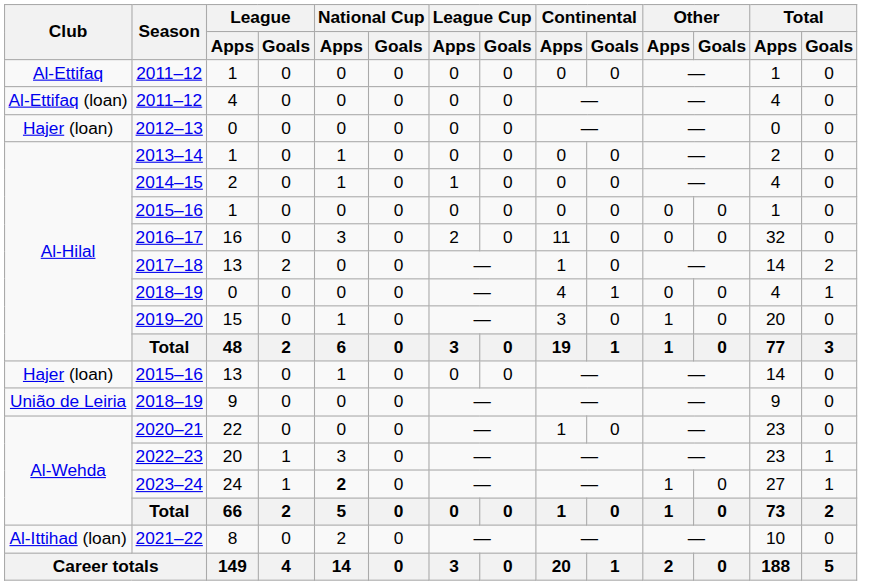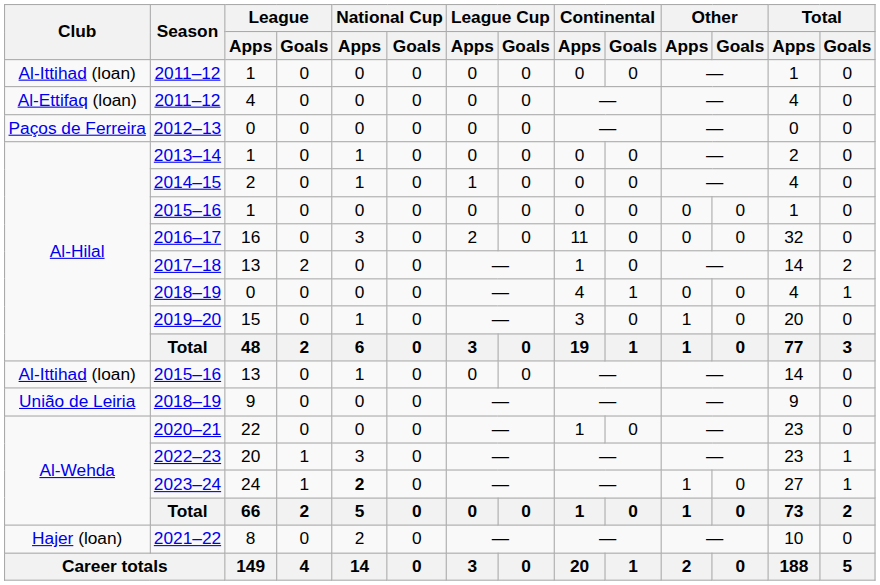2011–12 / 1 | Club: Al-Ettifaq -> Al-Ittihad (loan)
2012–13 | Club: Hajer (loan) -> Paços de Ferreira
2015–16 / 13 | Club: Hajer (loan) -> Al-Ittihad (loan)
2021–22 | Club: Al-Ittihad (loan) -> Hajer (loan)
